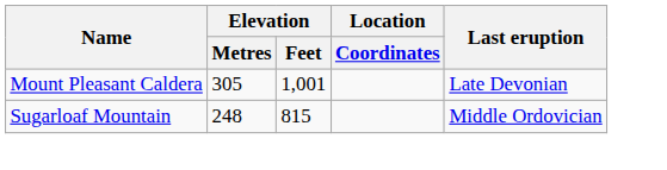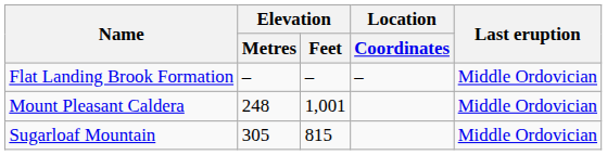+ row: Flat Landing Brook Formation | – | – | – | Middle Ordovician
Mount Pleasant Caldera | Elevation / Metres: 305 -> 248
Mount Pleasant Caldera | Last eruption: Late Devonian -> Middle Ordovician
Sugarloaf Mountain | Elevation / Metres: 248 -> 305
